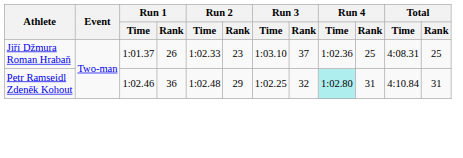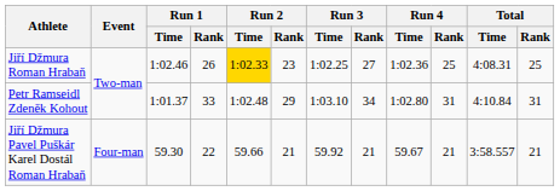Jiří Džmura Roman Hrabaň | Run 1 / Time: 1:01.37 -> 1:02.46
Jiří Džmura Roman Hrabaň | Run 2 / Time: no background -> gold background
Jiří Džmura Roman Hrabaň | Run 3 / Time: 1:03.10 -> 1:02.25
Jiří Džmura Roman Hrabaň | Run 3 / Rank: 37 -> 27
Petr Ramseidl Zdeněk Kohout | Run 1 / Time: 1:02.46 -> 1:01.37
Petr Ramseidl Zdeněk Kohout | Run 1 / Rank: 36 -> 33
Petr Ramseidl Zdeněk Kohout | Run 3 / Time: 1:02.25 -> 1:03.10
Petr Ramseidl Zdeněk Kohout | Run 3 / Rank: 32 -> 34
Petr Ramseidl Zdeněk Kohout | Run 4 / Time: paleturquoise background -> no background
+ row: Jiří Džmura Pavel Puškár Karel Dostál Roman Hrabaň | Four-man | 59.30 | 22 | 59.66 | 21 | 59.92 | 21 | 59.67 | 21 | 3:58.557 | 21
